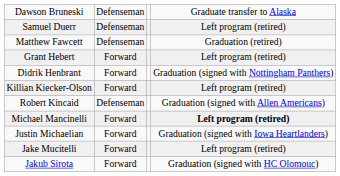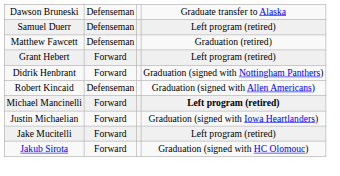- row: Killian Kiecker-Olson | Forward | Left program (retired)
